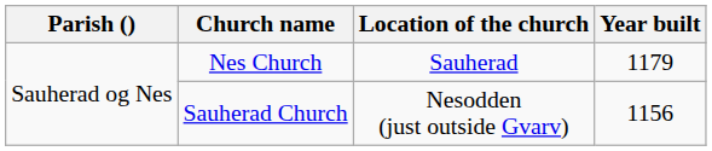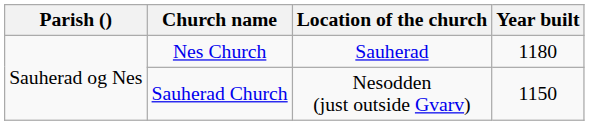Nes Church | Year built: 1179 -> 1180
Sauherad Church | Year built: 1156 -> 1150
